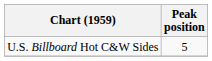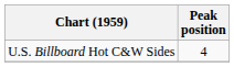U.S. Billboard Hot C&W Sides | Peak position: 5 -> 4
